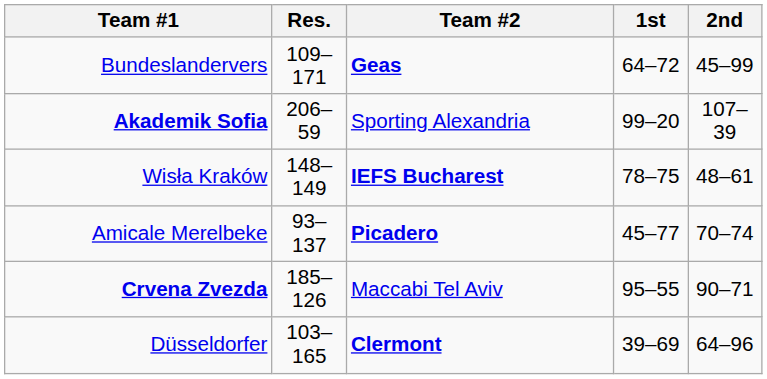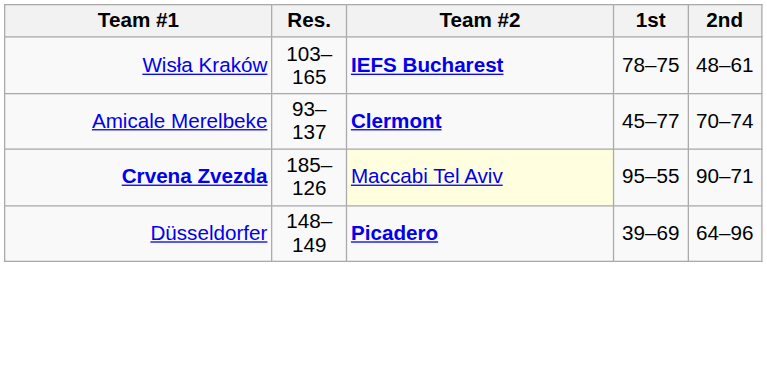- row: Bundeslandervers | 109–171 | Geas | 64–72 | 45–99
- row: Akademik Sofia | 206–59 | Sporting Alexandria | 99–20 | 107–39
Wisła Kraków | Res.: 148–149 -> 103–165
Amicale Merelbeke | Team #2: Picadero -> Clermont
Crvena Zvezda | Team #2: no background -> lightyellow background
Düsseldorfer | Res.: 103–165 -> 148–149
Düsseldorfer | Team #2: Clermont -> Picadero
